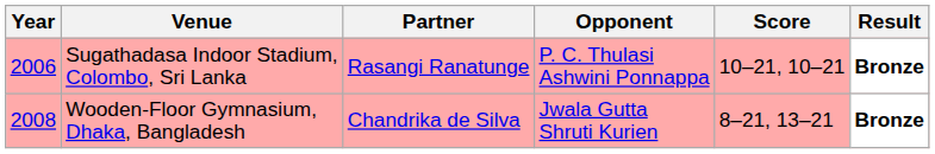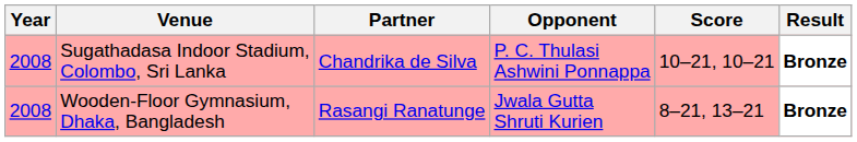Sugathadasa Indoor Stadium, Colombo, Sri Lanka | Year: 2006 -> 2008
Sugathadasa Indoor Stadium, Colombo, Sri Lanka | Partner: Rasangi Ranatunge -> Chandrika de Silva
Wooden-Floor Gymnasium, Dhaka, Bangladesh | Partner: Chandrika de Silva -> Rasangi Ranatunge
